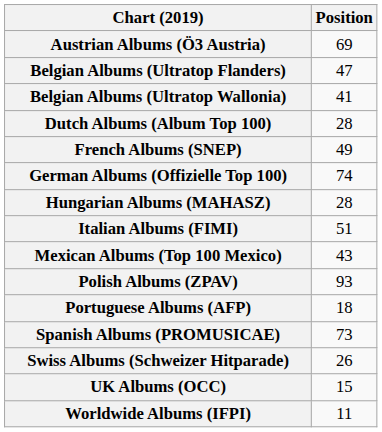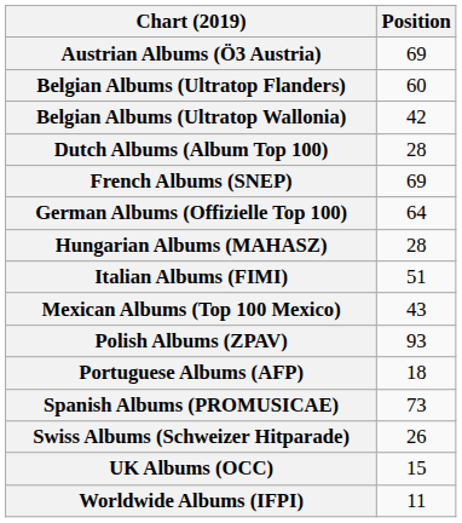Belgian Albums (Ultratop Flanders) | Position: 47 -> 60
Belgian Albums (Ultratop Wallonia) | Position: 41 -> 42
French Albums (SNEP) | Position: 49 -> 69
German Albums (Offizielle Top 100) | Position: 74 -> 64
